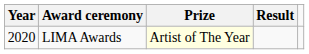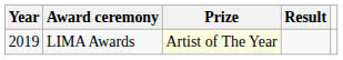LIMA Awards | Year: 2020 -> 2019
